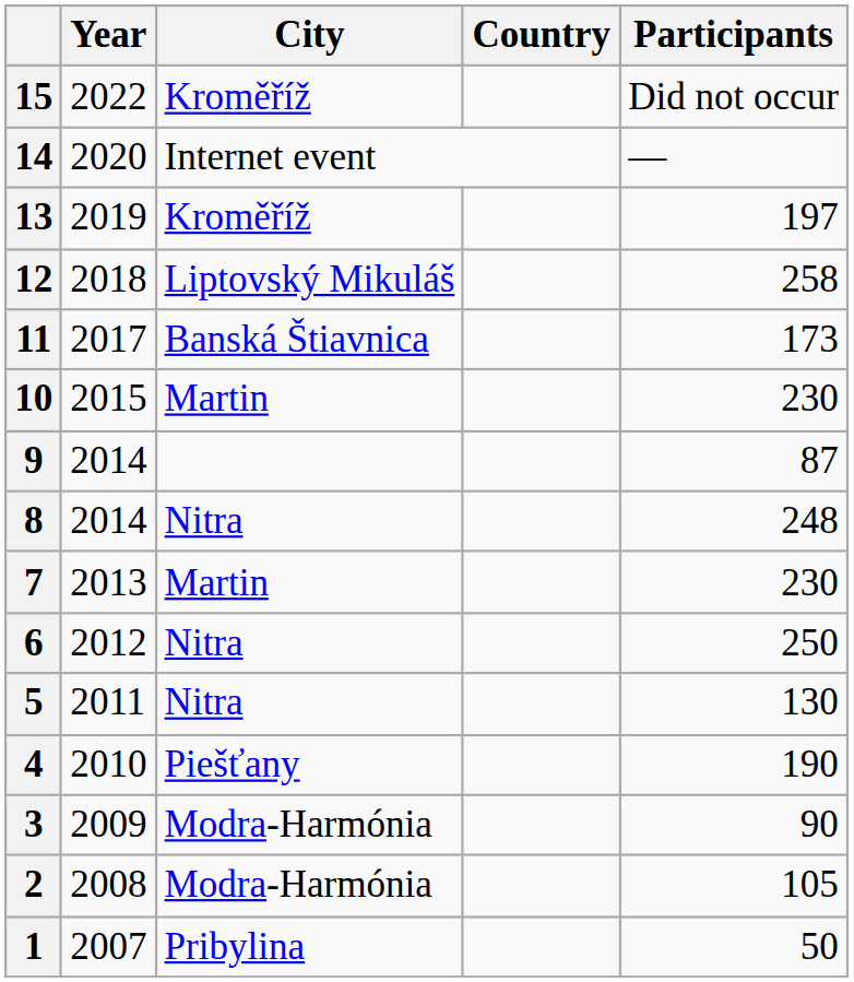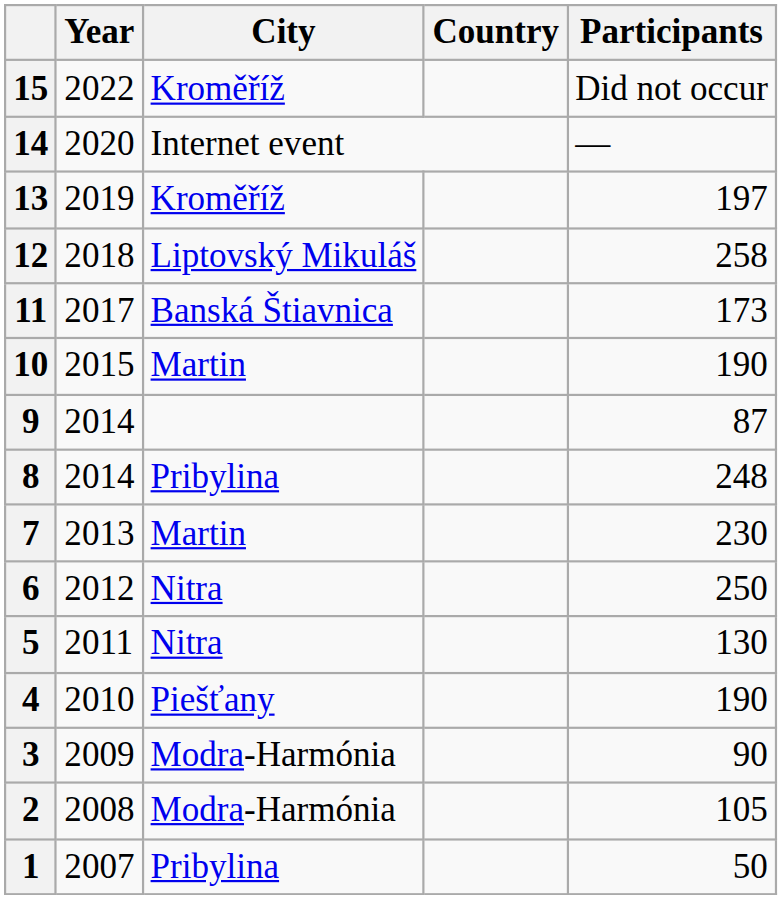10 | Participants: 230 -> 190
8 | City: Nitra -> Pribylina
